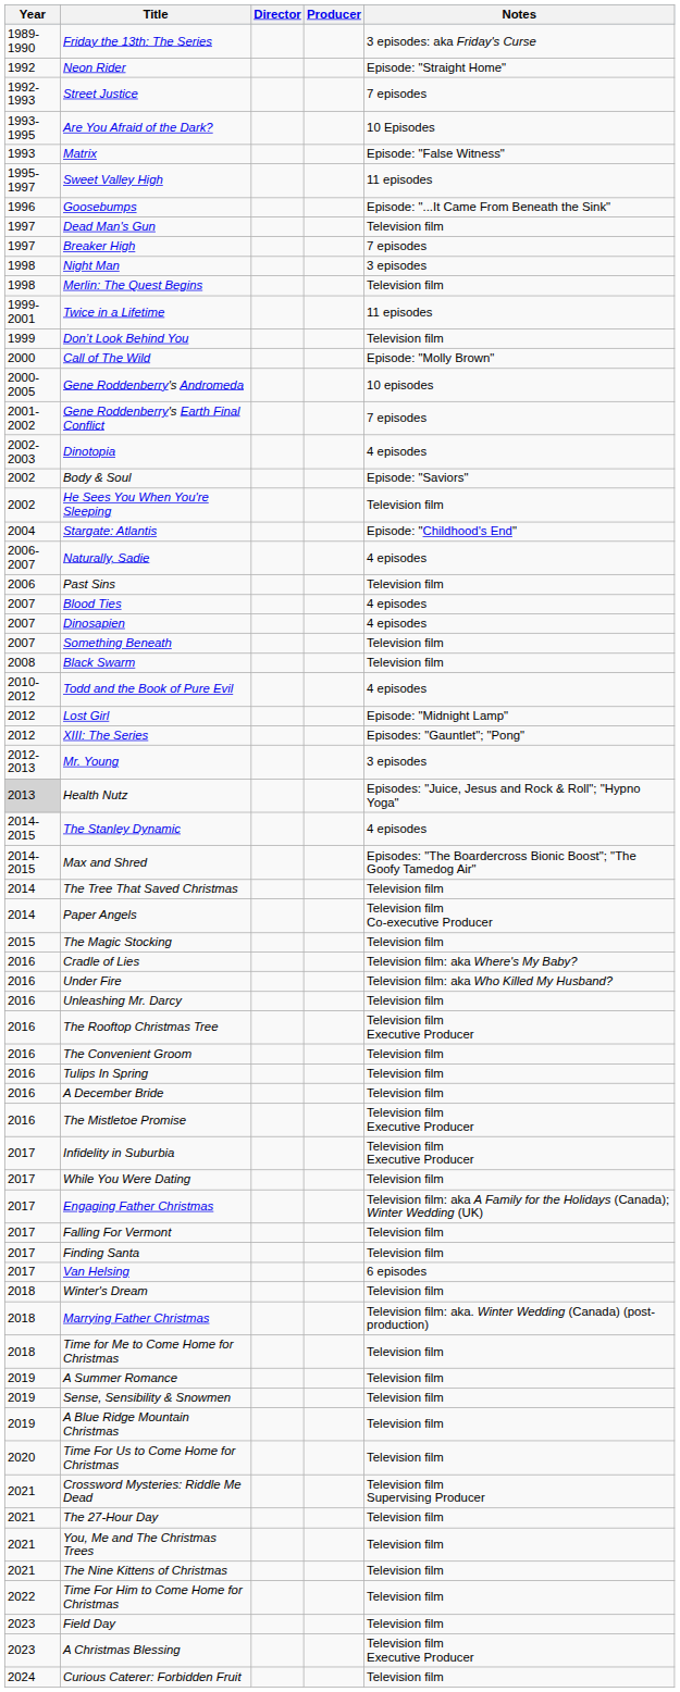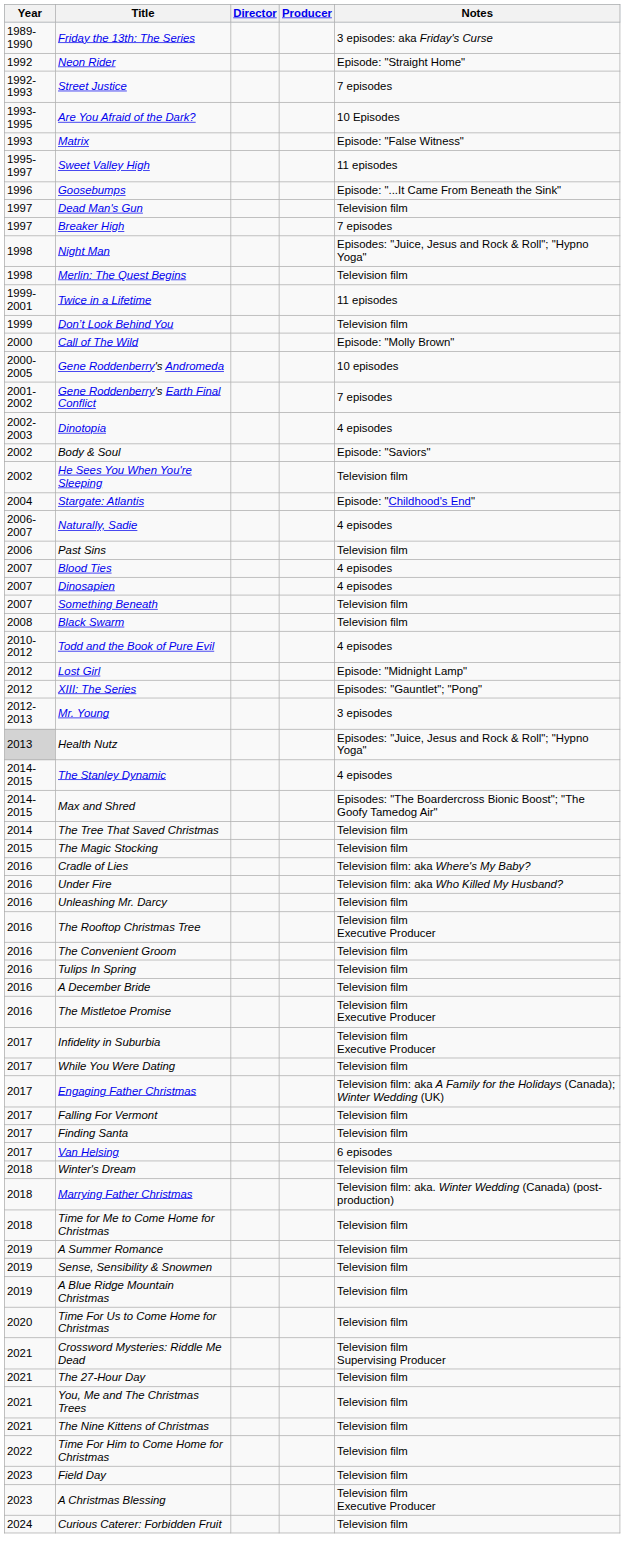Night Man | Notes: 3 episodes -> Episodes: "Juice, Jesus and Rock & Roll"; "Hypno Yoga"
- row: 2014 | Paper Angels | Television film Co-executive Producer
